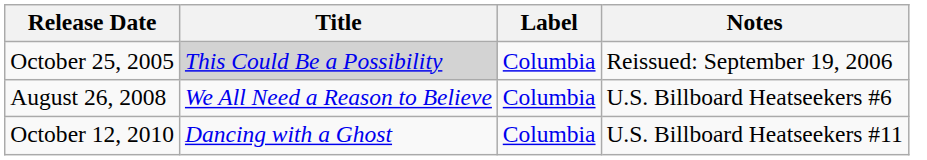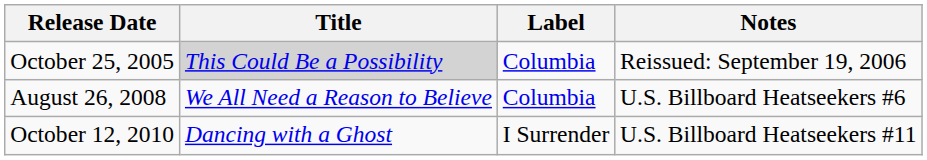October 12, 2010 | Label: Columbia -> I Surrender
